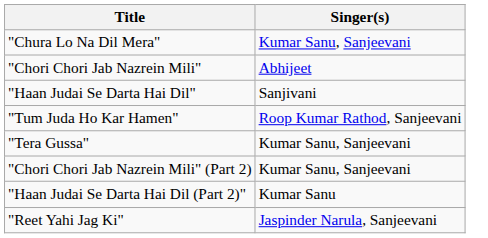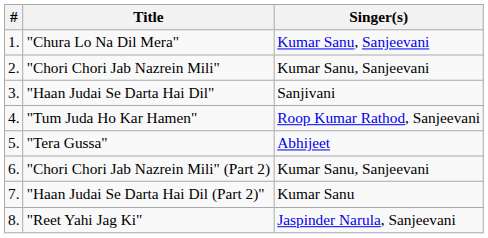+ column: # | 1. | 2. | 3. | 4. | 5. | 6. | 7. | 8.
"Chori Chori Jab Nazrein Mili" | Singer(s): Abhijeet -> Kumar Sanu, Sanjeevani
"Tera Gussa" | Singer(s): Kumar Sanu, Sanjeevani -> Abhijeet
